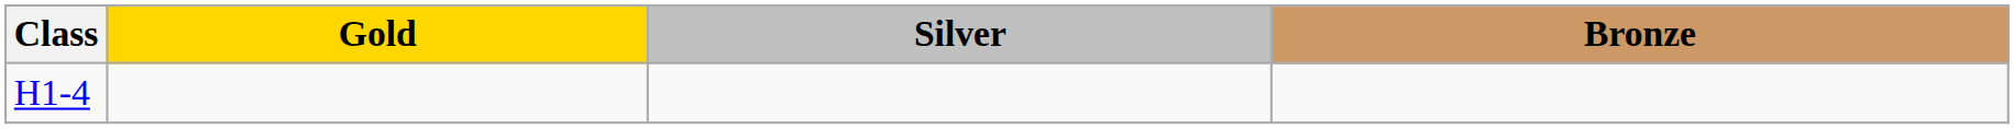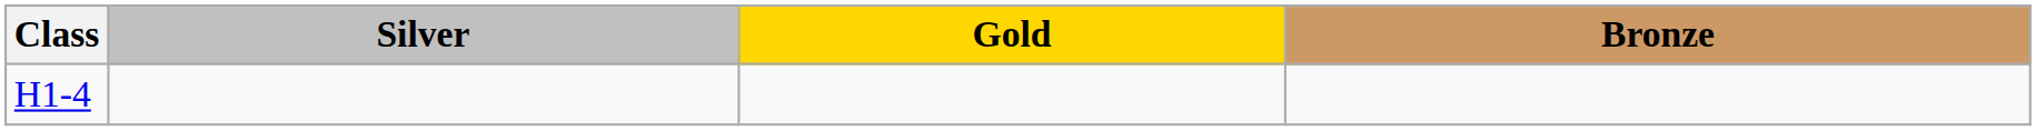columns swapped: Gold <-> Silver
